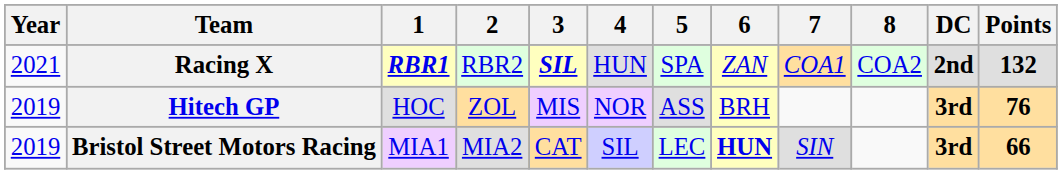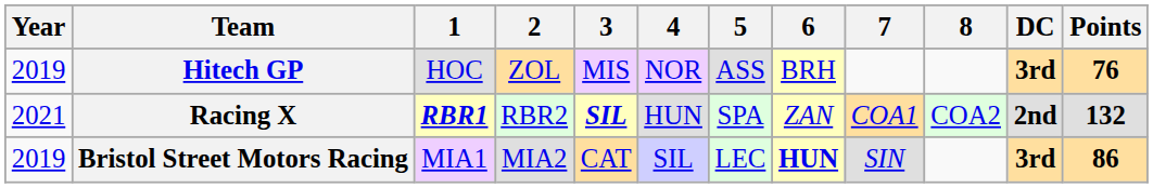rows swapped: Hitech GP <-> Racing X
Bristol Street Motors Racing | Points: 66 -> 86
